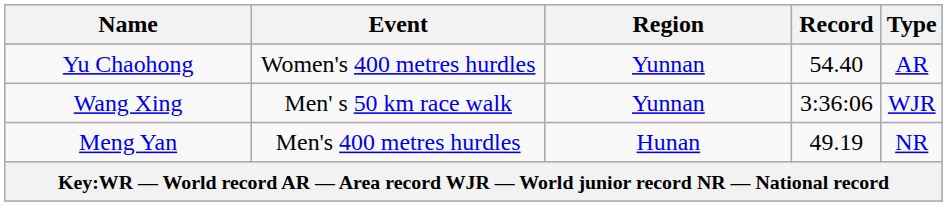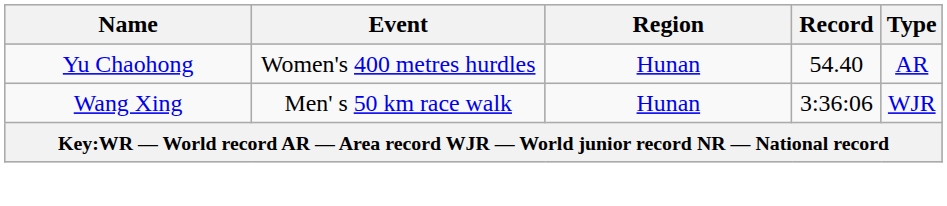Yu Chaohong | Region: Yunnan -> Hunan
Wang Xing | Region: Yunnan -> Hunan
- row: Meng Yan | Men's 400 metres hurdles | Hunan | 49.19 | NR
